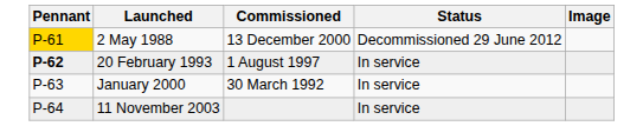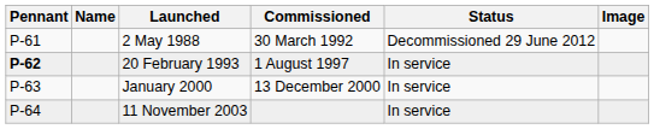+ column: Name
2 May 1988 | Pennant: gold background -> no background
2 May 1988 | Commissioned: 13 December 2000 -> 30 March 1992
January 2000 | Commissioned: 30 March 1992 -> 13 December 2000
